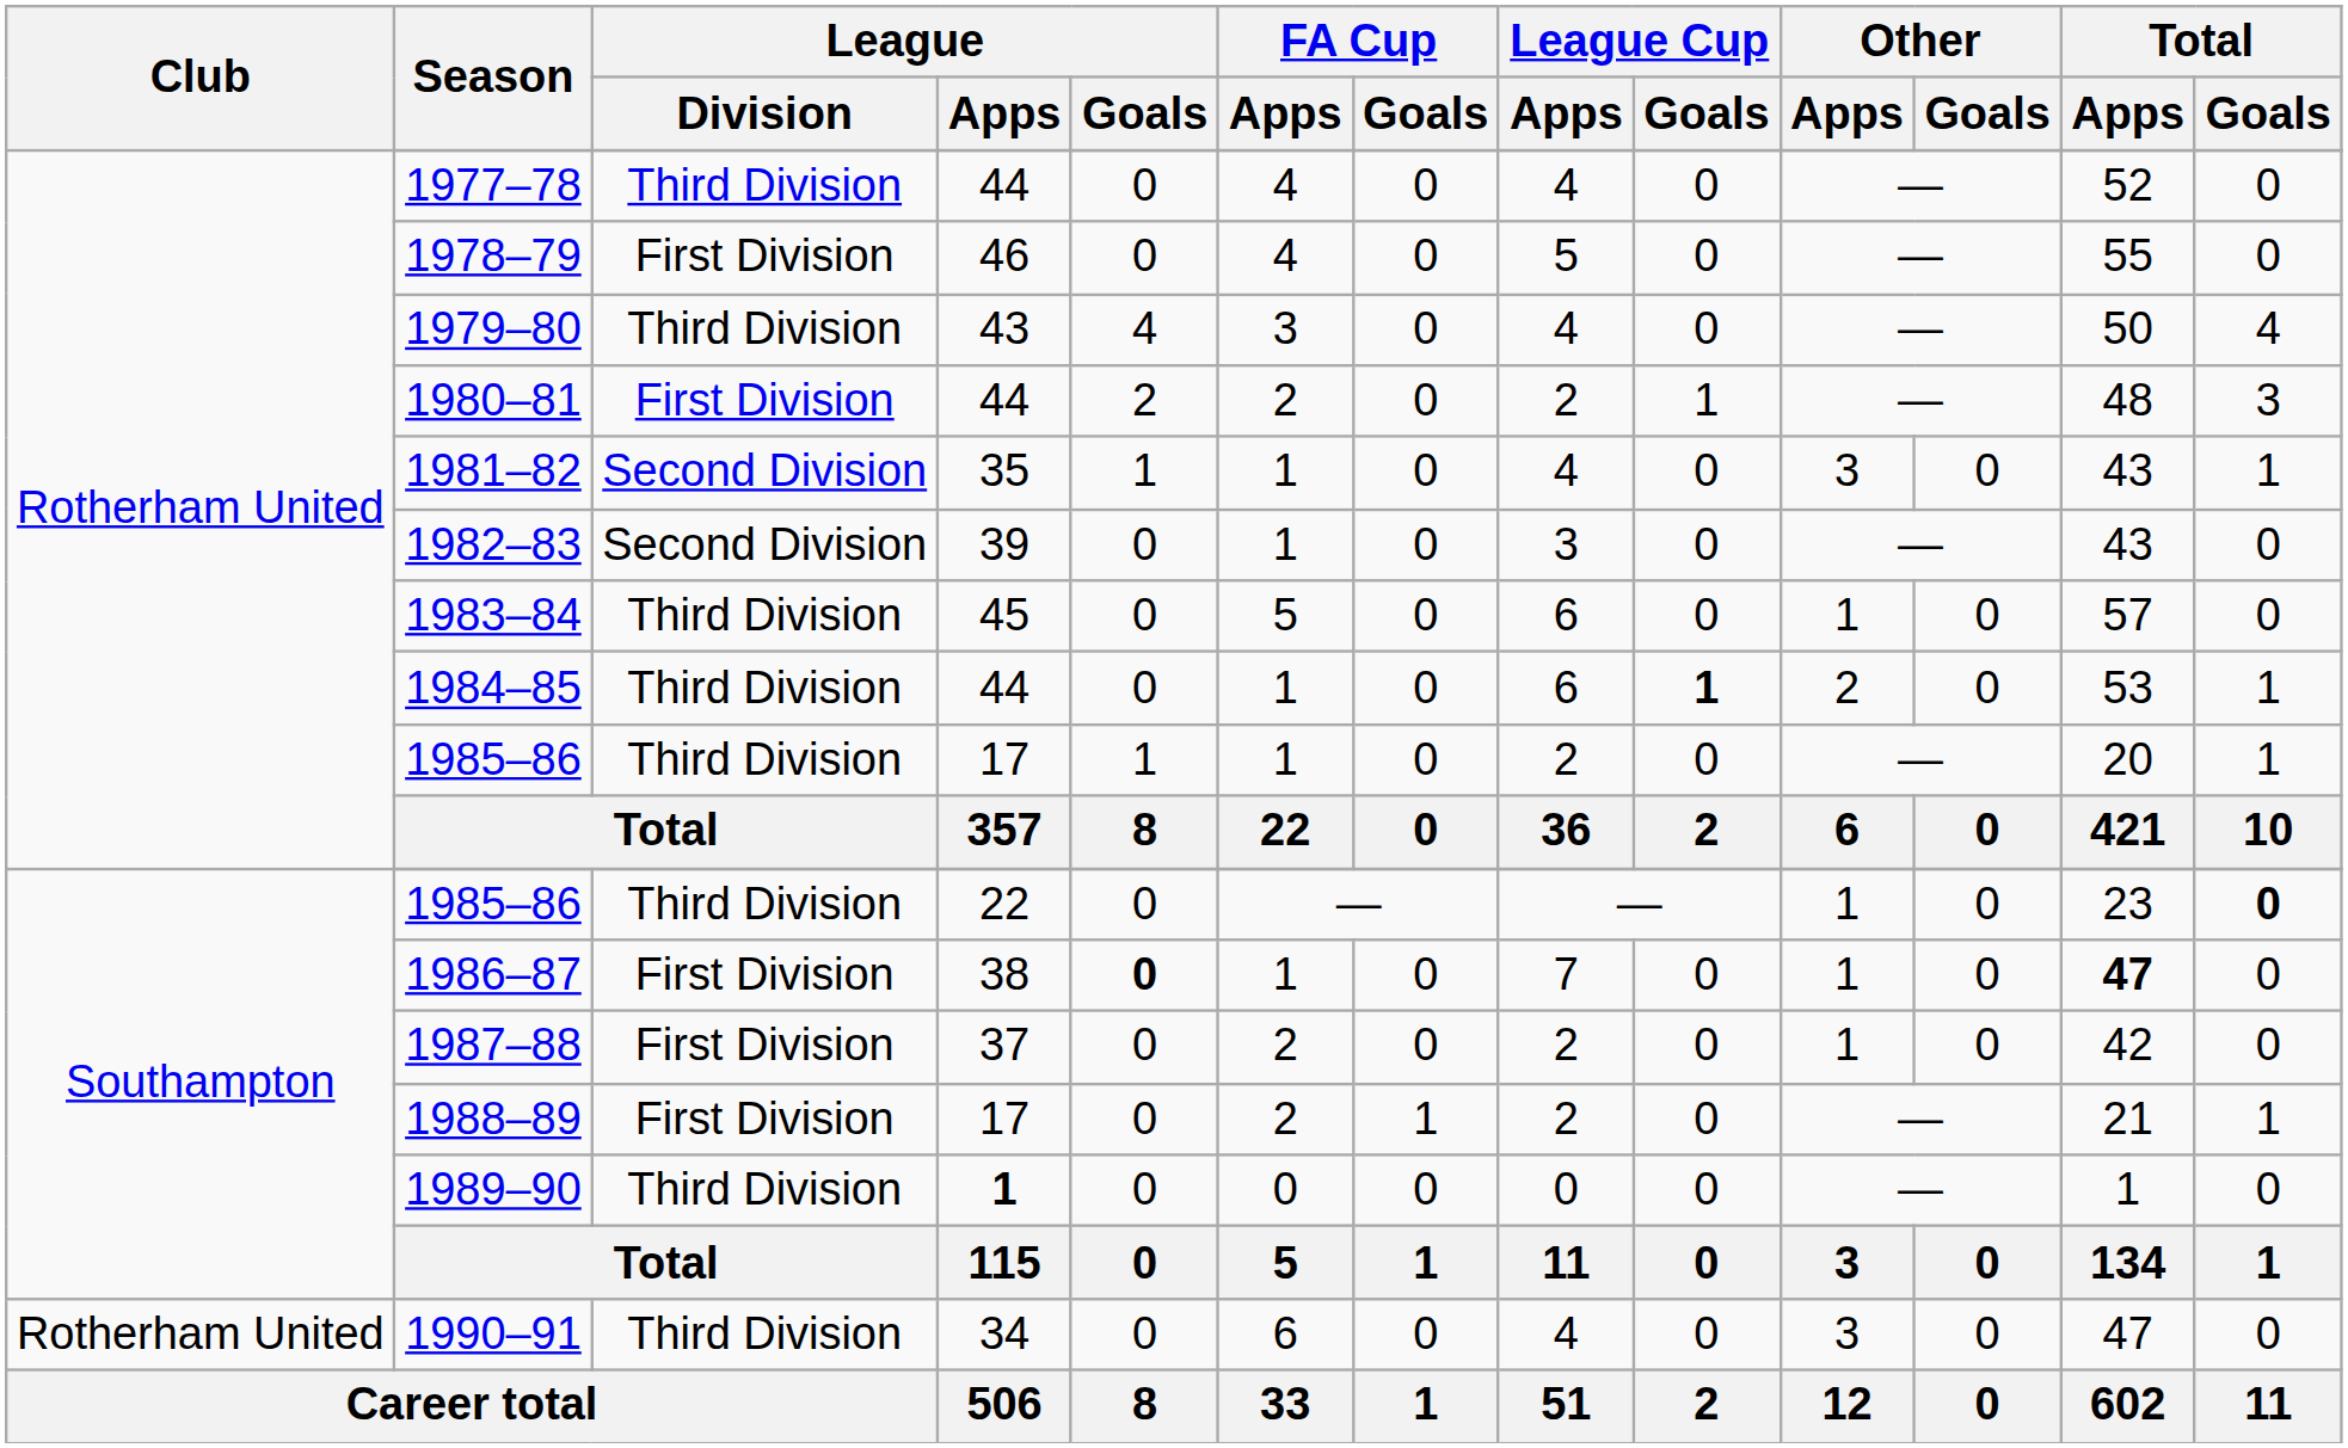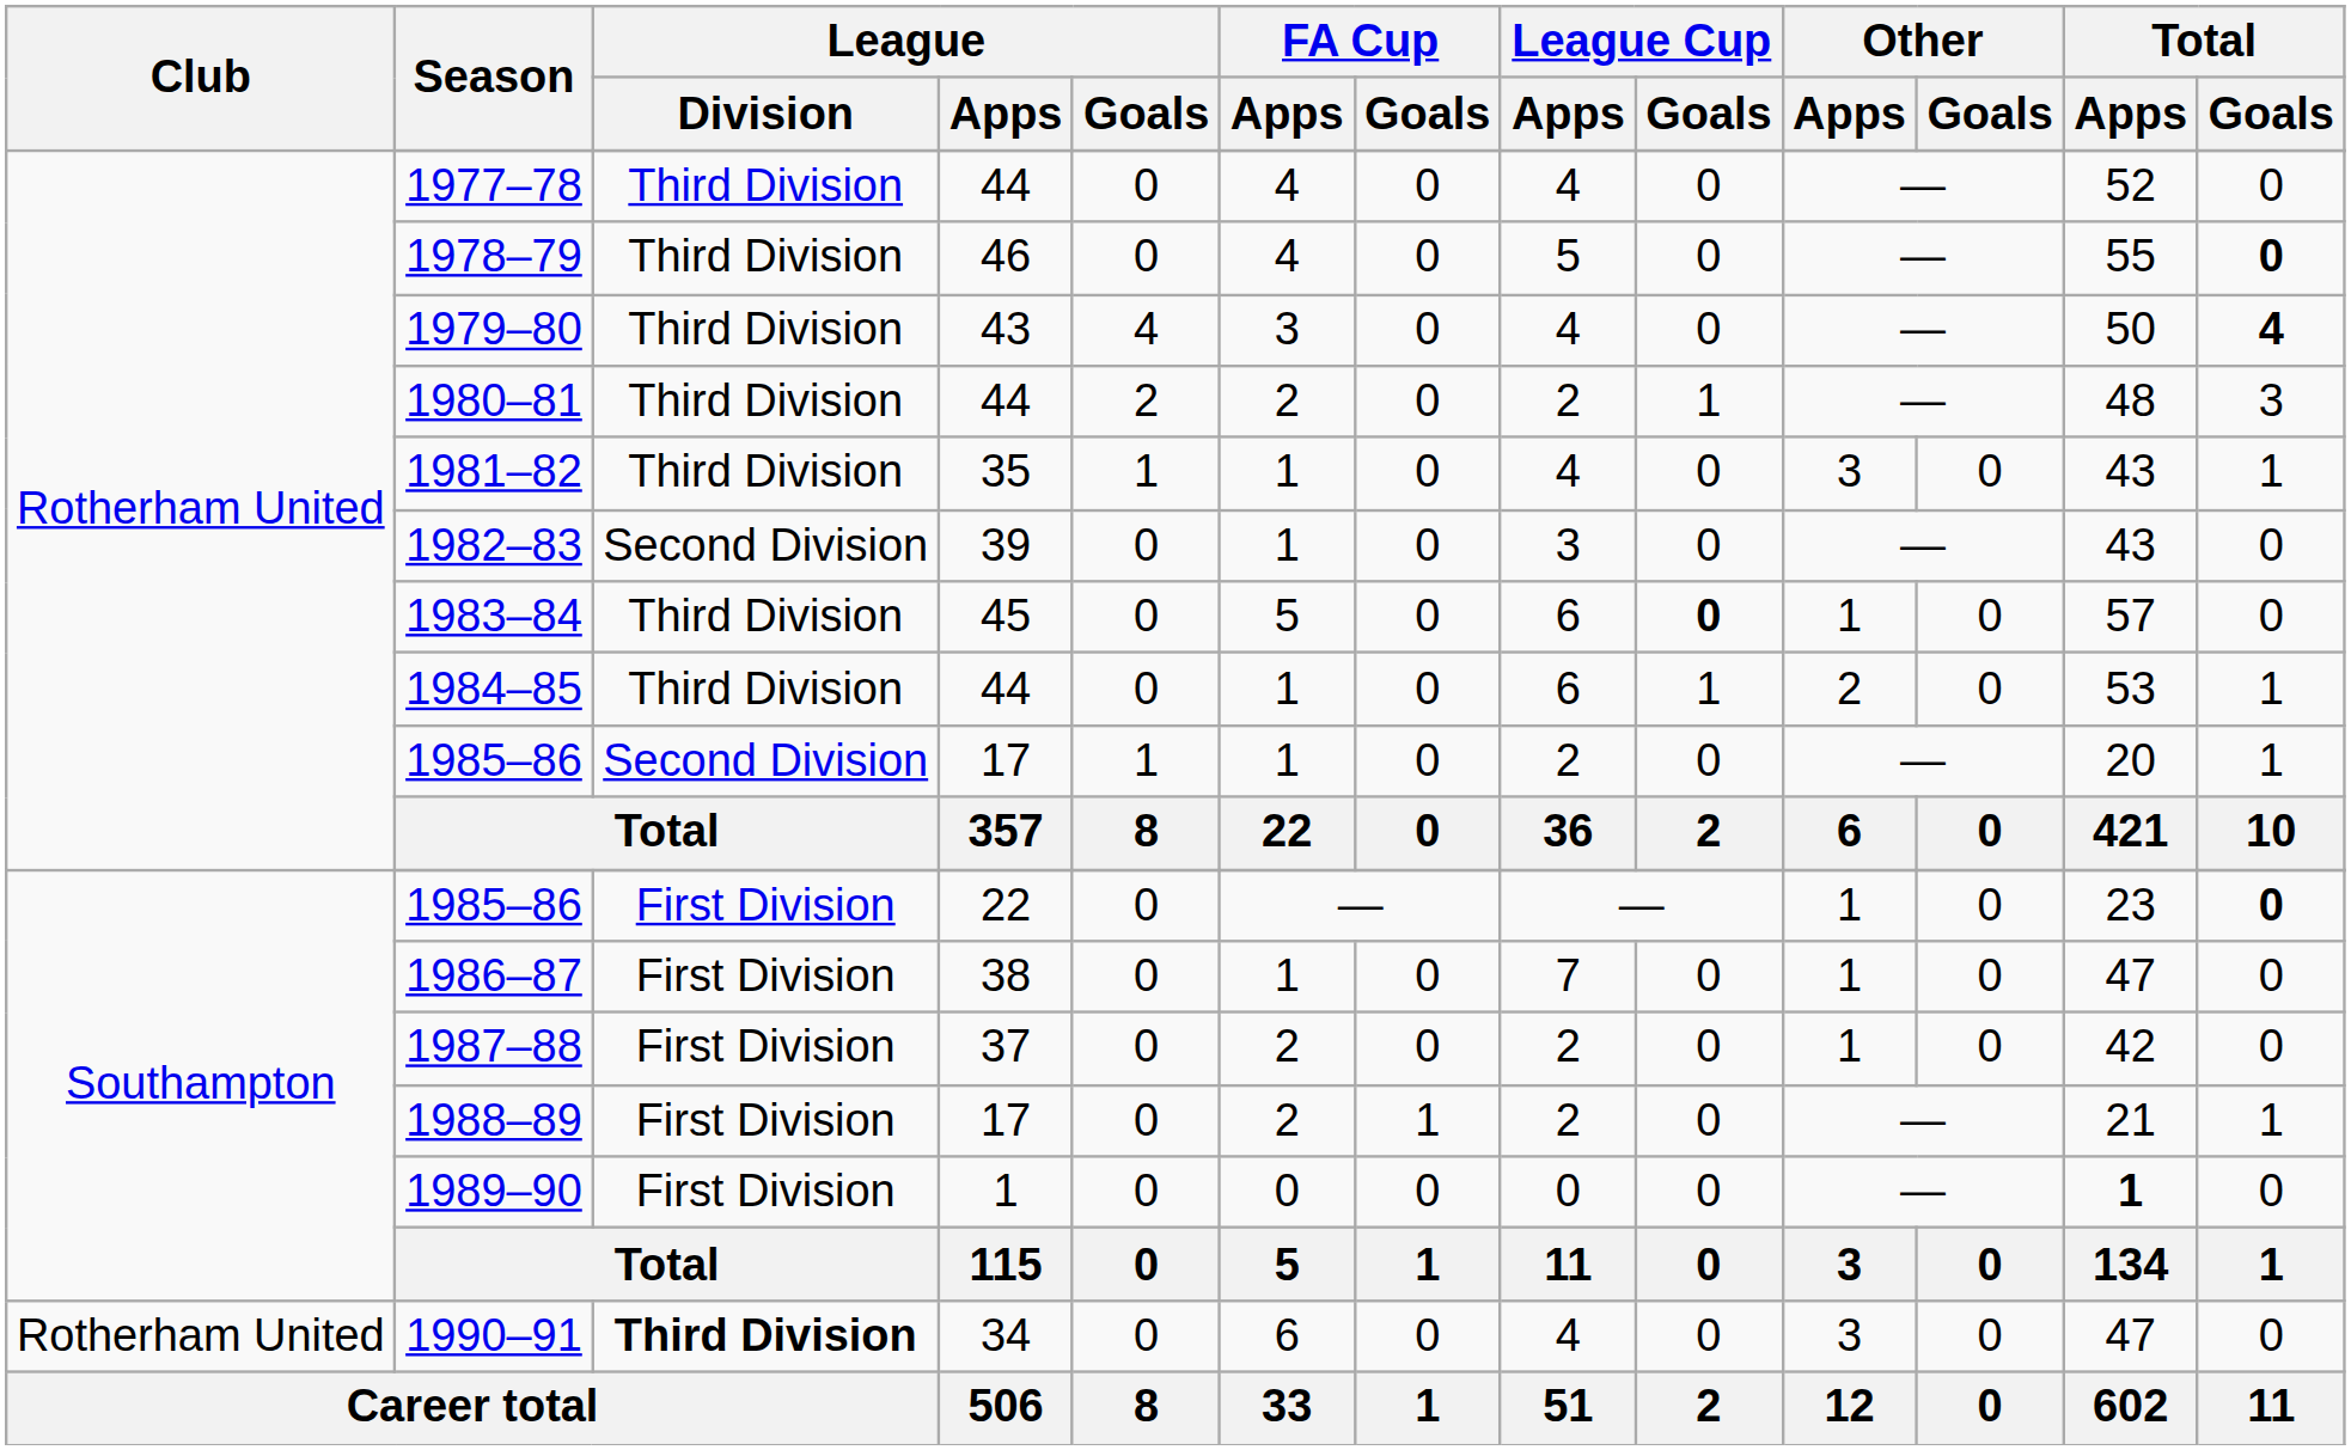1978–79 | League / Division: First Division -> Third Division
1978–79 | Total / Goals: normal -> bold
1979–80 | Total / Goals: normal -> bold
1980–81 | League / Division: First Division -> Third Division
1981–82 | League / Division: Second Division -> Third Division
1983–84 | League Cup / Goals: normal -> bold
1984–85 | League Cup / Goals: bold -> normal
Rotherham United / 1985–86 | League / Division: Third Division -> Second Division
Southampton / 1985–86 | League / Division: Third Division -> First Division
1986–87 | League / Goals: bold -> normal
1986–87 | Total / Apps: bold -> normal
1989–90 | League / Division: Third Division -> First Division
1989–90 | League / Apps: bold -> normal
1989–90 | Total / Apps: normal -> bold
1990–91 | League / Division: normal -> bold
